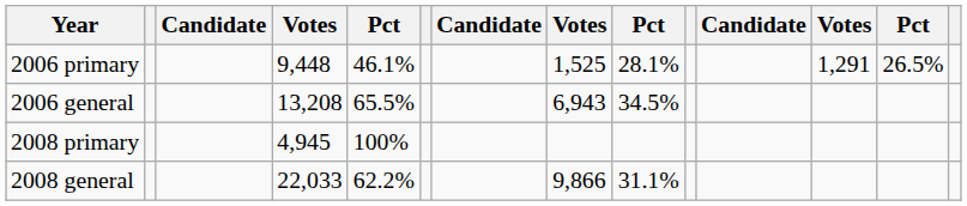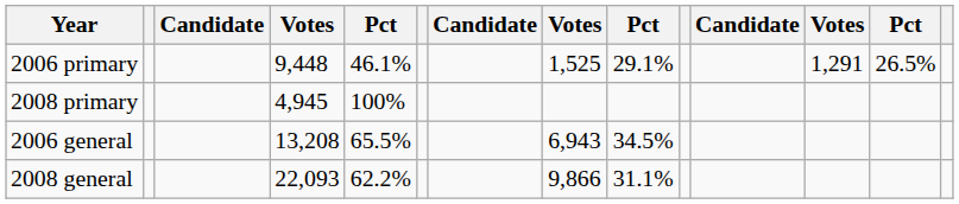2006 primary | column 9: 28.1% -> 29.1%
rows swapped: 2006 general <-> 2008 primary
2008 general | column 4: 22,033 -> 22,093
